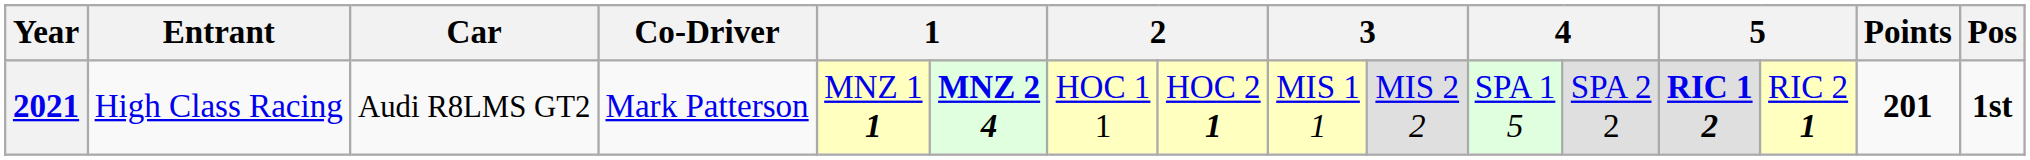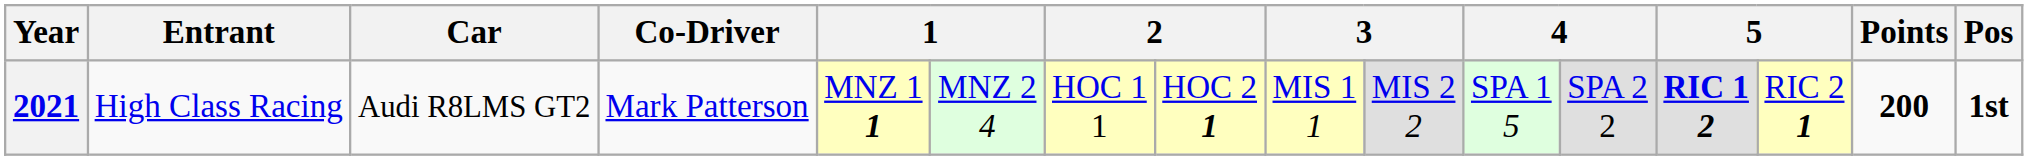2021 | column 6: bold -> normal
2021 | Points: 201 -> 200
